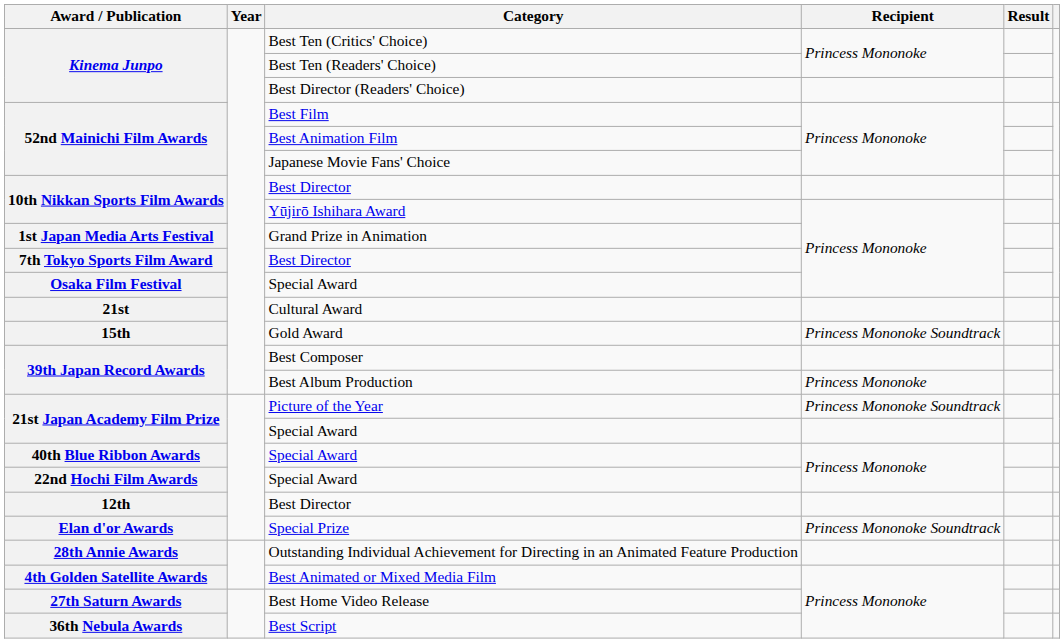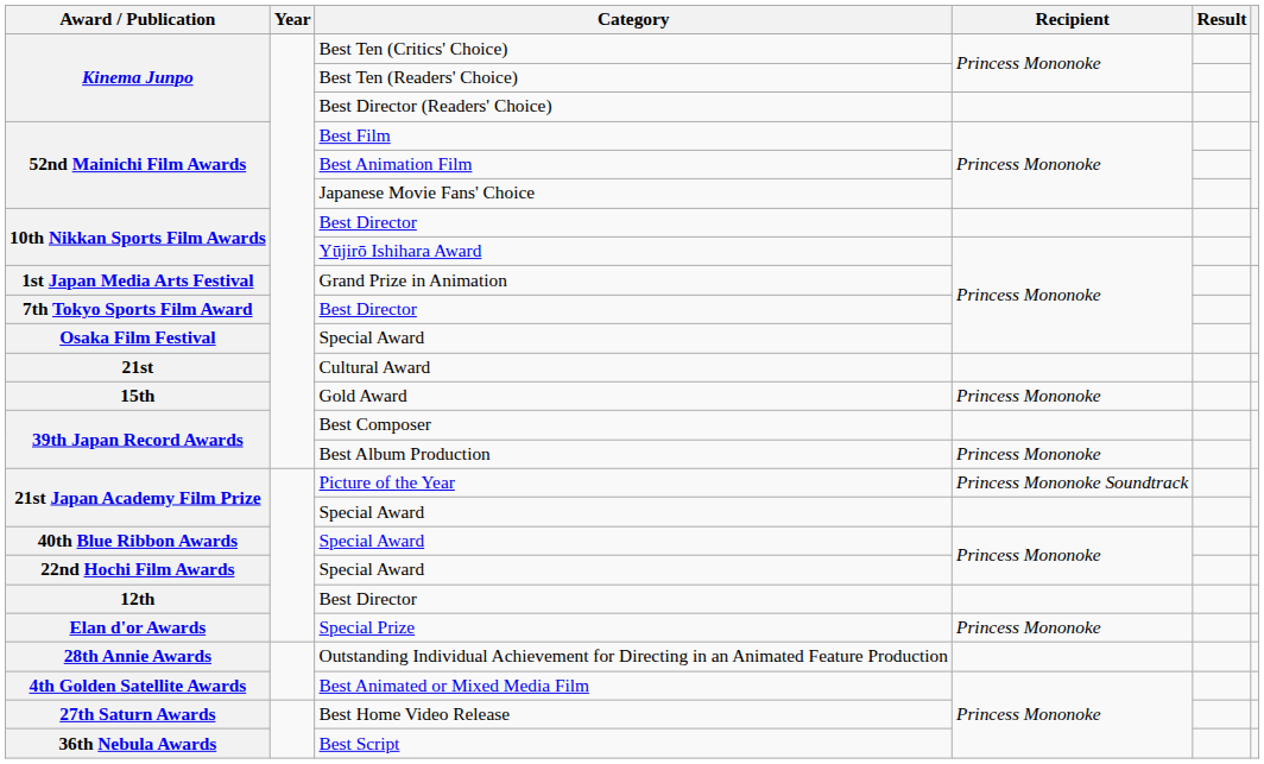Gold Award | Recipient: Princess Mononoke Soundtrack -> Princess Mononoke
Special Prize | Recipient: Princess Mononoke Soundtrack -> Princess Mononoke
